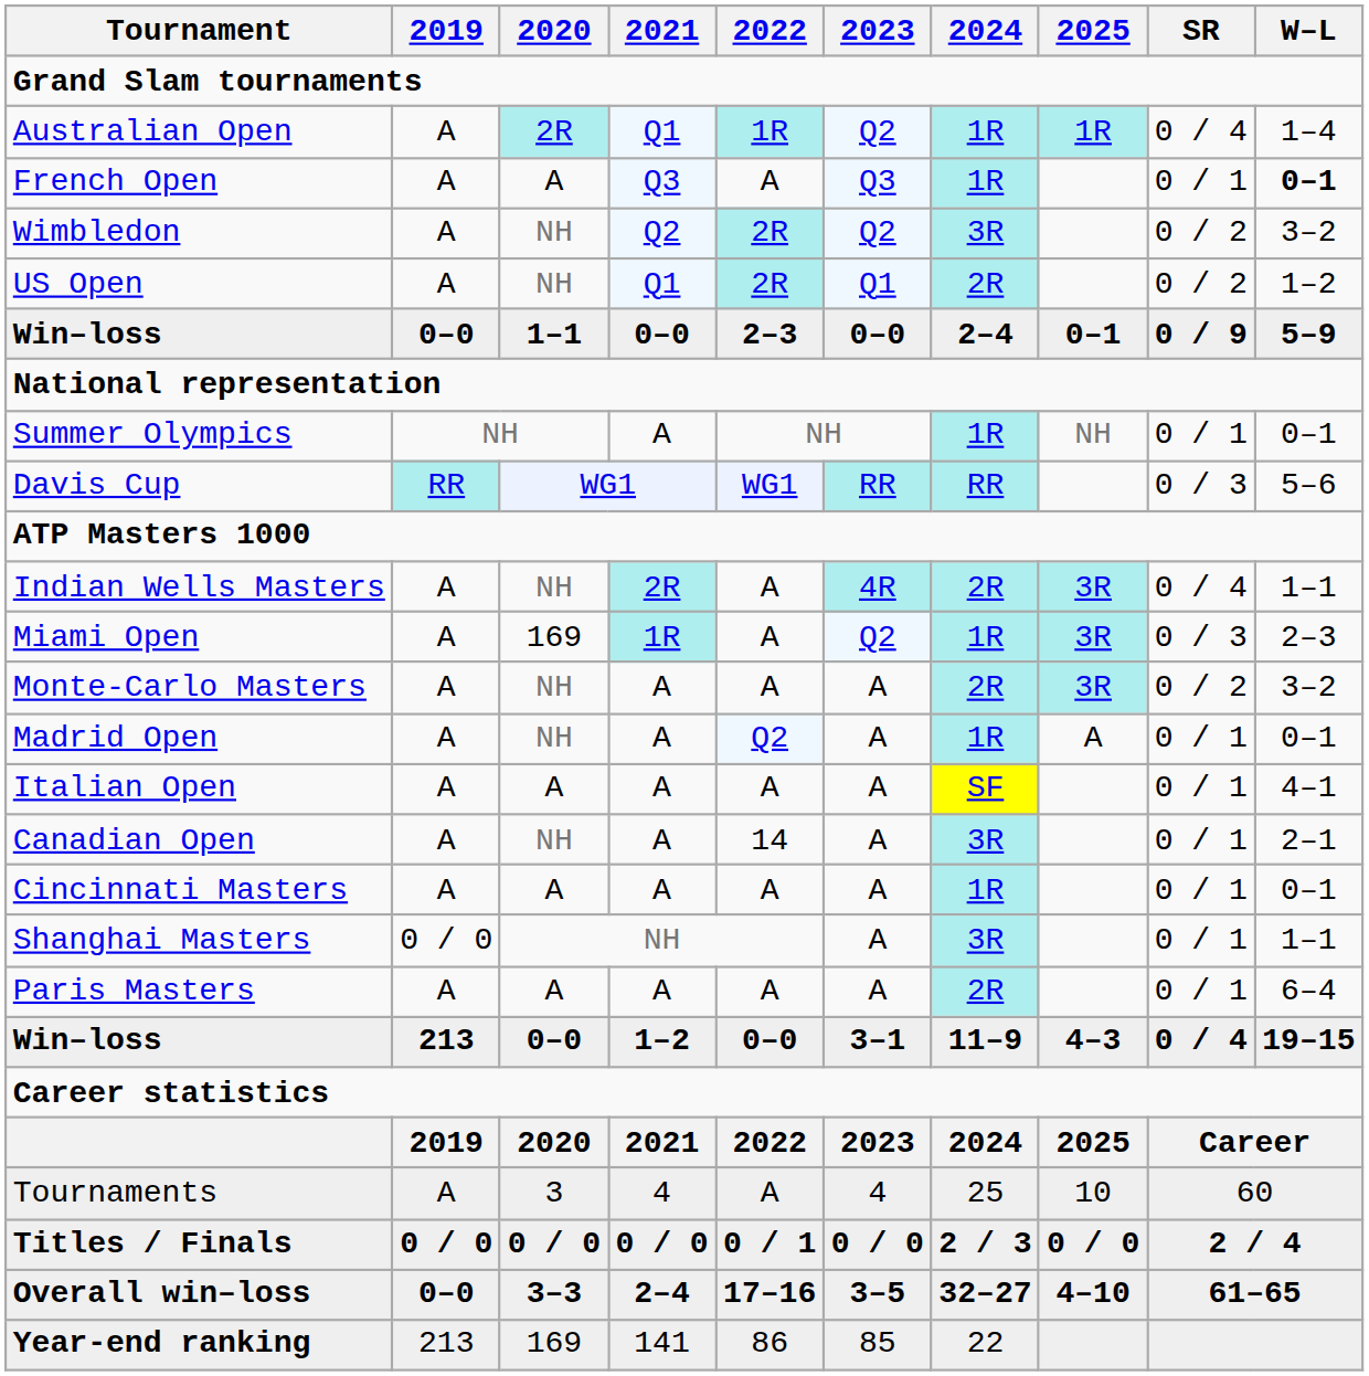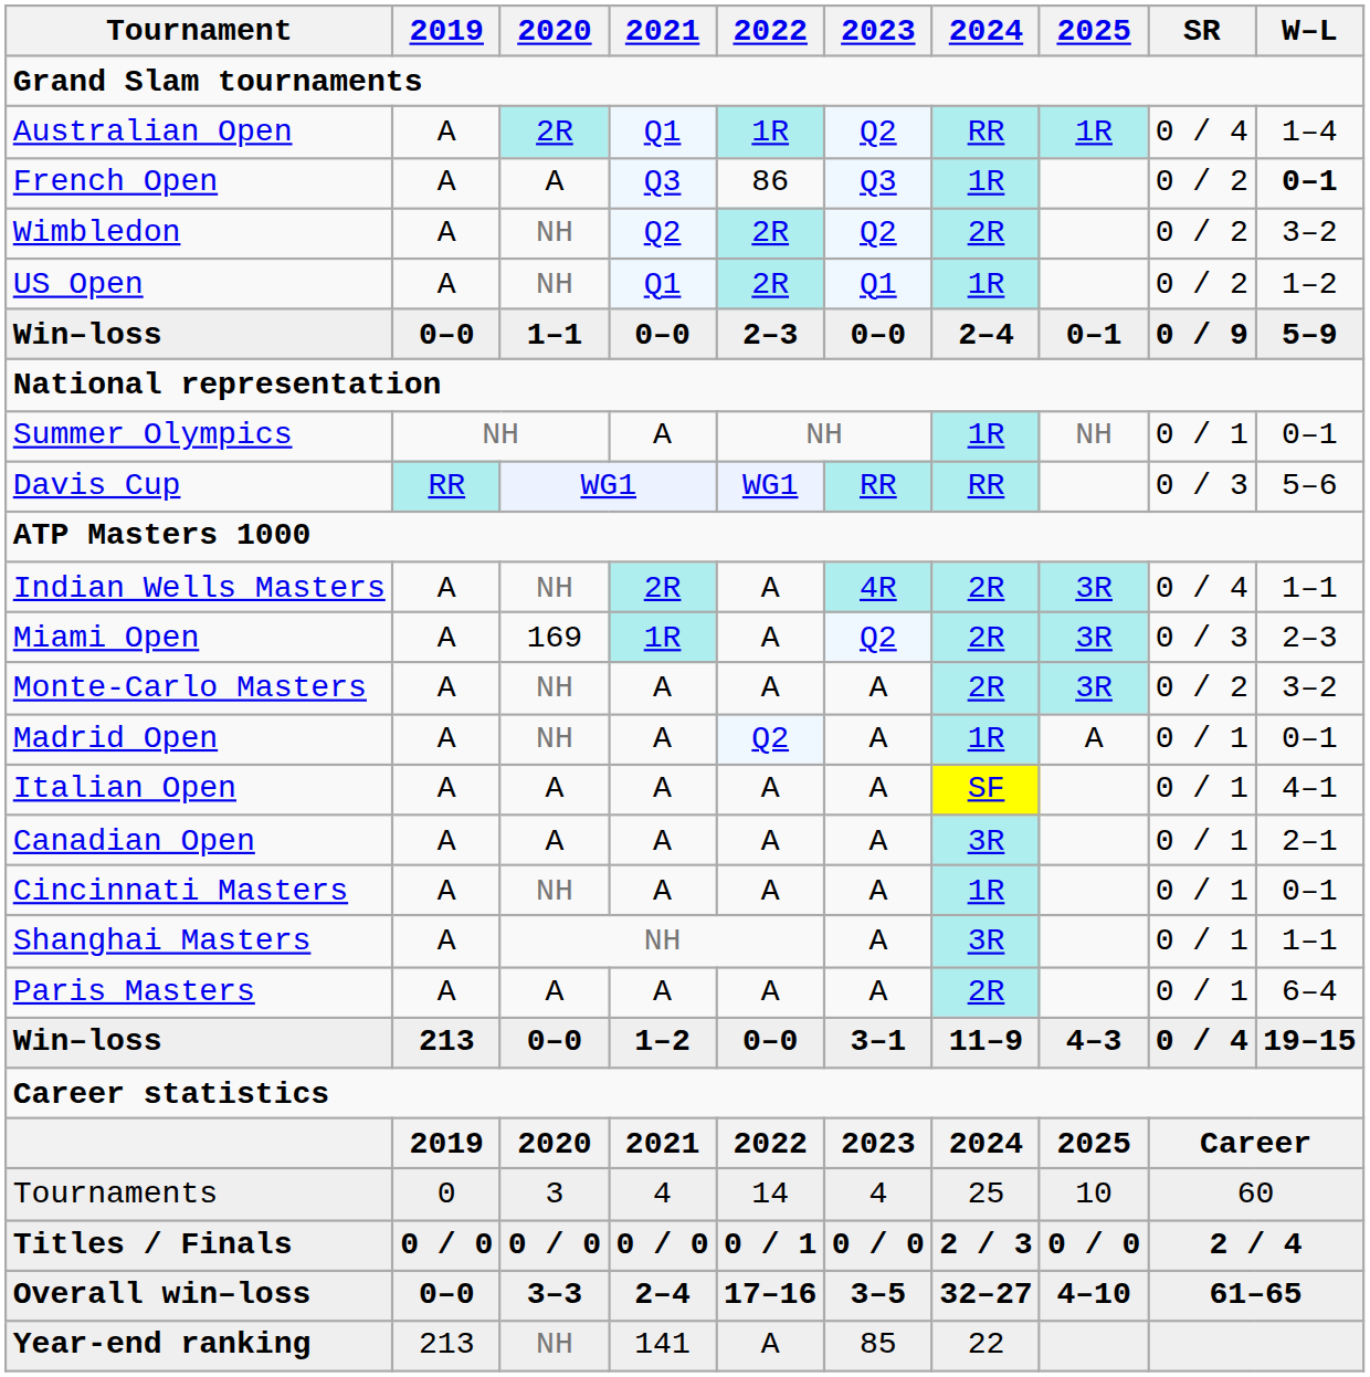Australian Open | 2024: 1R -> RR
French Open | 2022: A -> 86
French Open | SR: 0 / 1 -> 0 / 2
Wimbledon | 2024: 3R -> 2R
US Open | 2024: 2R -> 1R
Miami Open | 2024: 1R -> 2R
Canadian Open | 2020: NH -> A
Canadian Open | 2022: 14 -> A
Cincinnati Masters | 2020: A -> NH
Shanghai Masters | 2019: 0 / 0 -> A
Tournaments | 2019: A -> 0
Tournaments | 2022: A -> 14
Year-end ranking | 2020: 169 -> NH
Year-end ranking | 2022: 86 -> A
